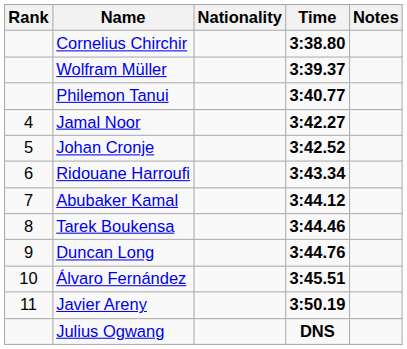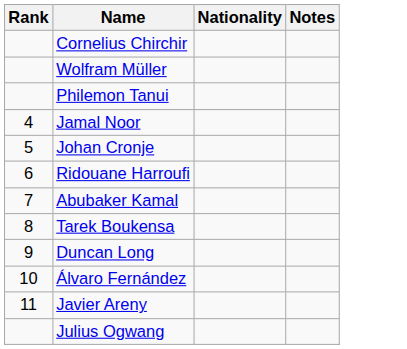- column: Time | 3:38.80 | 3:39.37 | 3:40.77 | 3:42.27 | 3:42.52 | 3:43.34 | 3:44.12 | 3:44.46 | 3:44.76 | 3:45.51 | 3:50.19 | DNS
